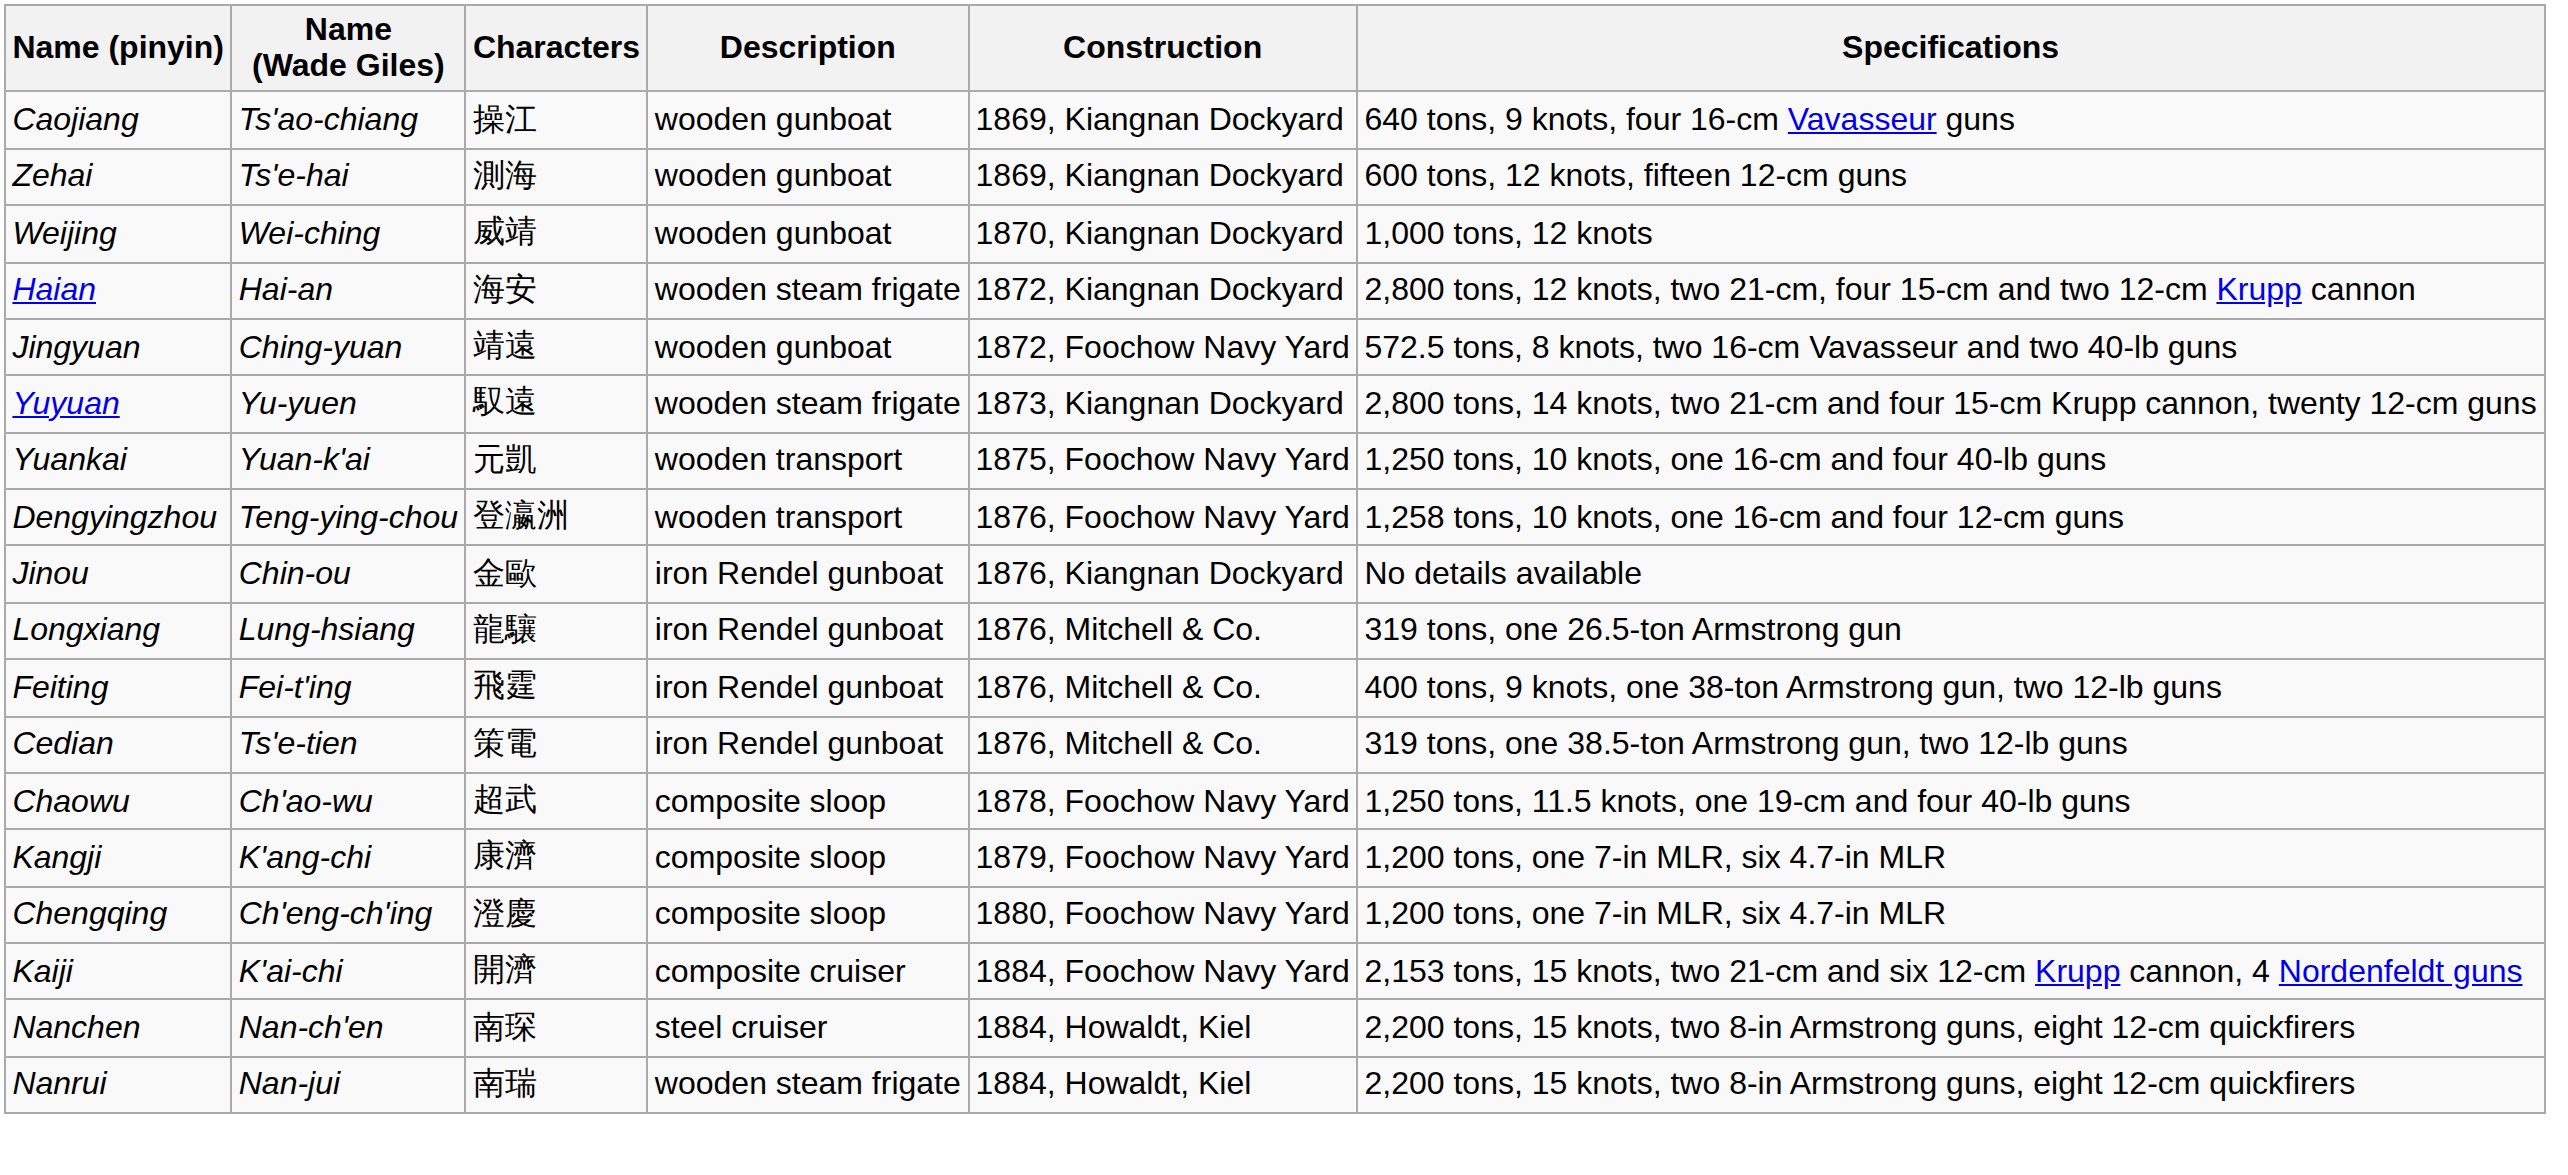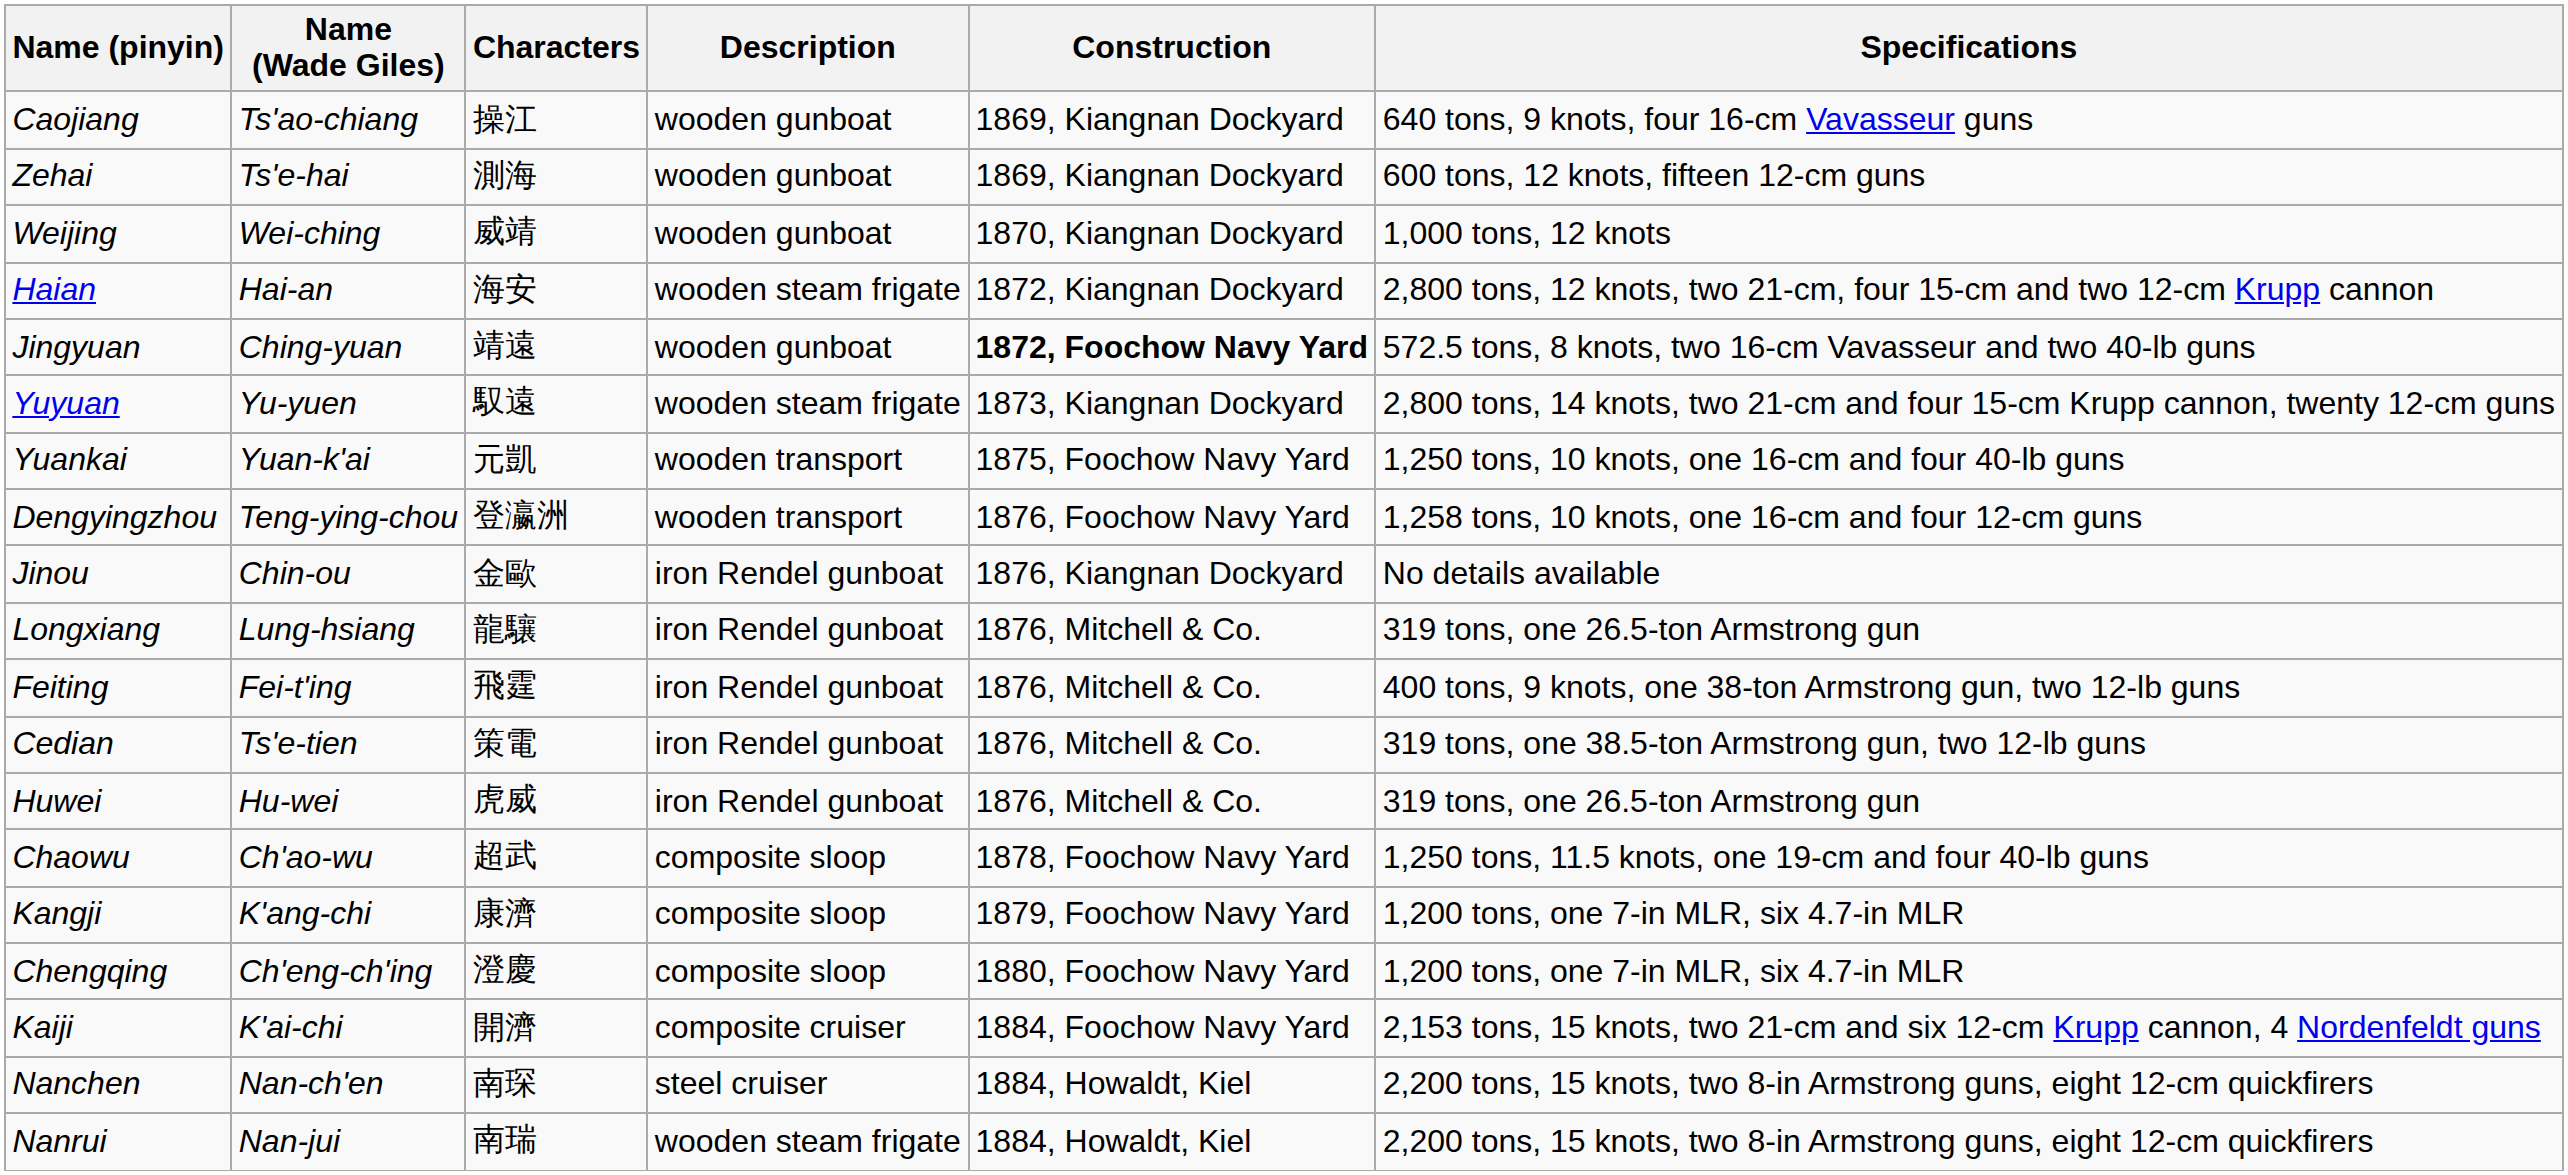Jingyuan | Construction: normal -> bold
+ row: Huwei | Hu-wei | 虎威 | iron Rendel gunboat | 1876, Mitchell & Co. | 319 tons, one 26.5-ton Armstrong gun
